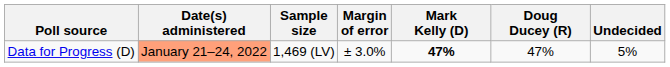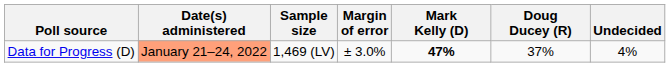Data for Progress (D) | Doug Ducey (R): 47% -> 37%
Data for Progress (D) | Undecided: 5% -> 4%
